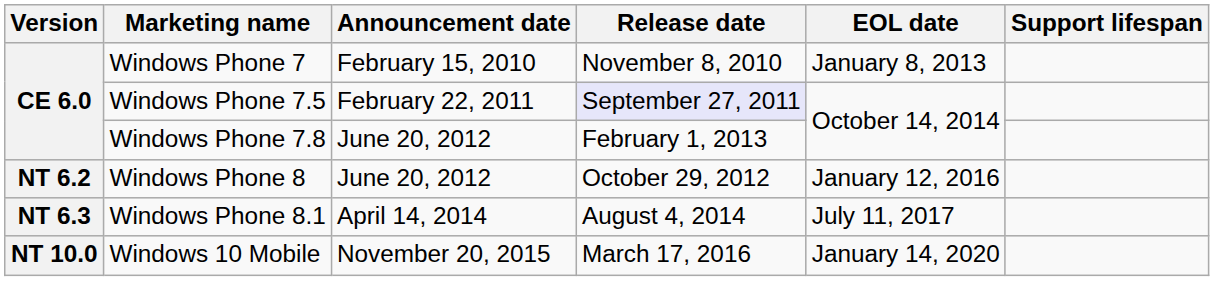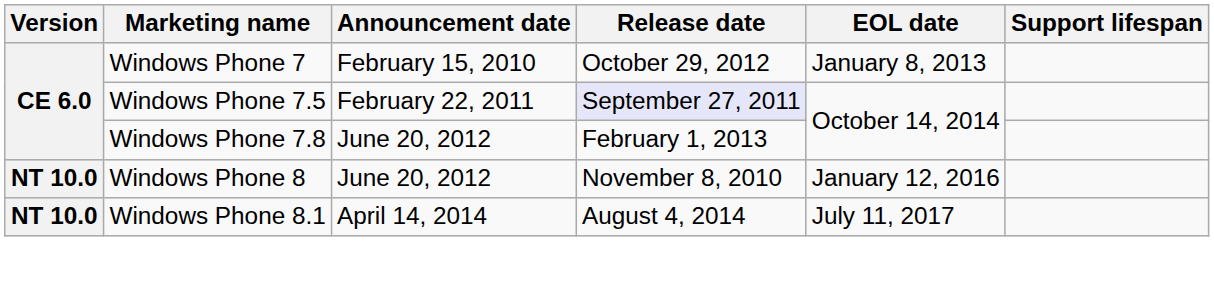Windows Phone 7 | Release date: November 8, 2010 -> October 29, 2012
Windows Phone 8 | Version: NT 6.2 -> NT 10.0
Windows Phone 8 | Release date: October 29, 2012 -> November 8, 2010
Windows Phone 8.1 | Version: NT 6.3 -> NT 10.0
- row: NT 10.0 | Windows 10 Mobile | November 20, 2015 | March 17, 2016 | January 14, 2020
